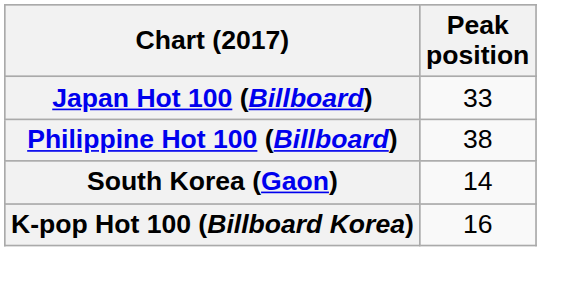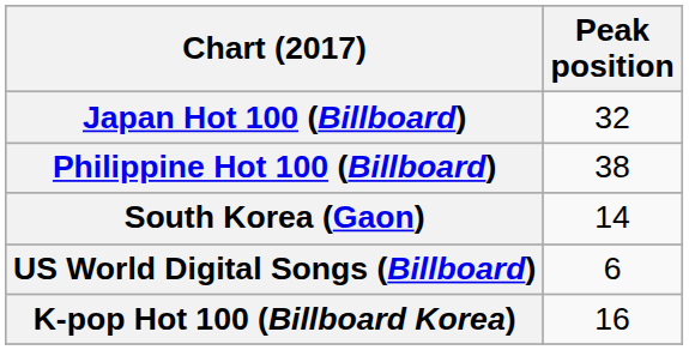Japan Hot 100 (Billboard) | Peak position: 33 -> 32
+ row: US World Digital Songs (Billboard) | 6
